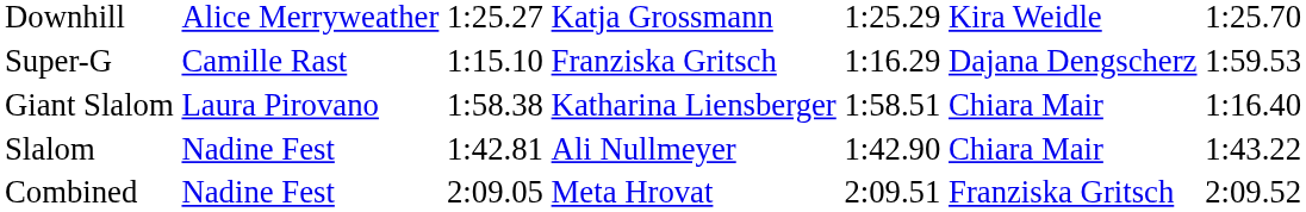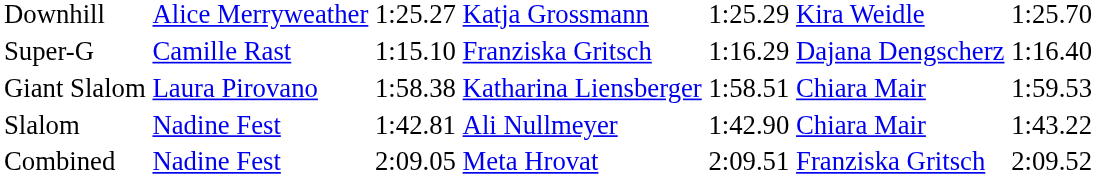Super-G | column 7: 1:59.53 -> 1:16.40
Giant Slalom | column 7: 1:16.40 -> 1:59.53
